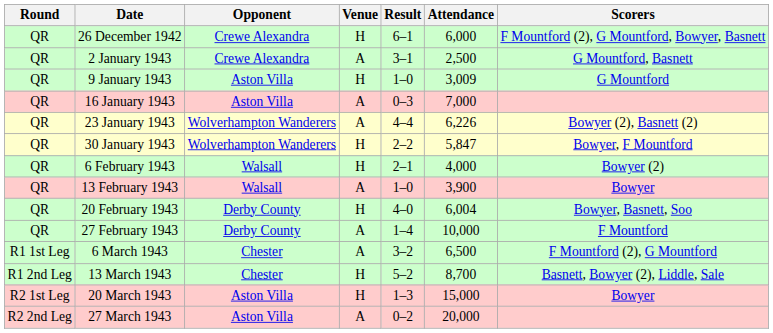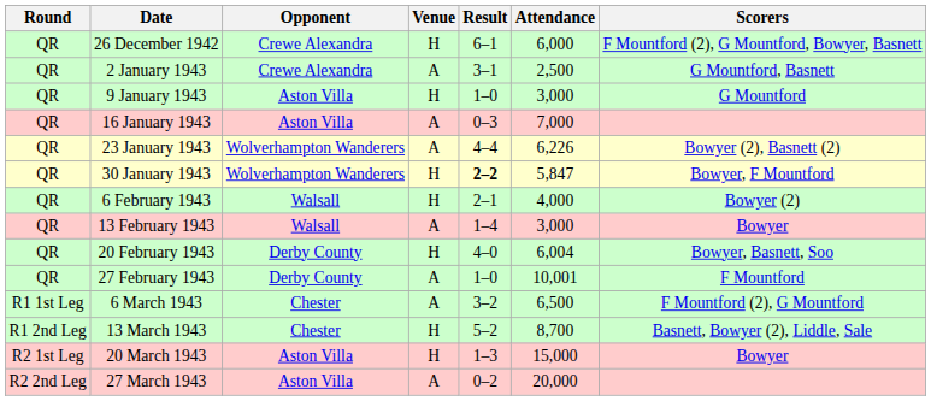9 January 1943 | Attendance: 3,009 -> 3,000
30 January 1943 | Result: normal -> bold
13 February 1943 | Result: 1–0 -> 1–4
13 February 1943 | Attendance: 3,900 -> 3,000
27 February 1943 | Result: 1–4 -> 1–0
27 February 1943 | Attendance: 10,000 -> 10,001
